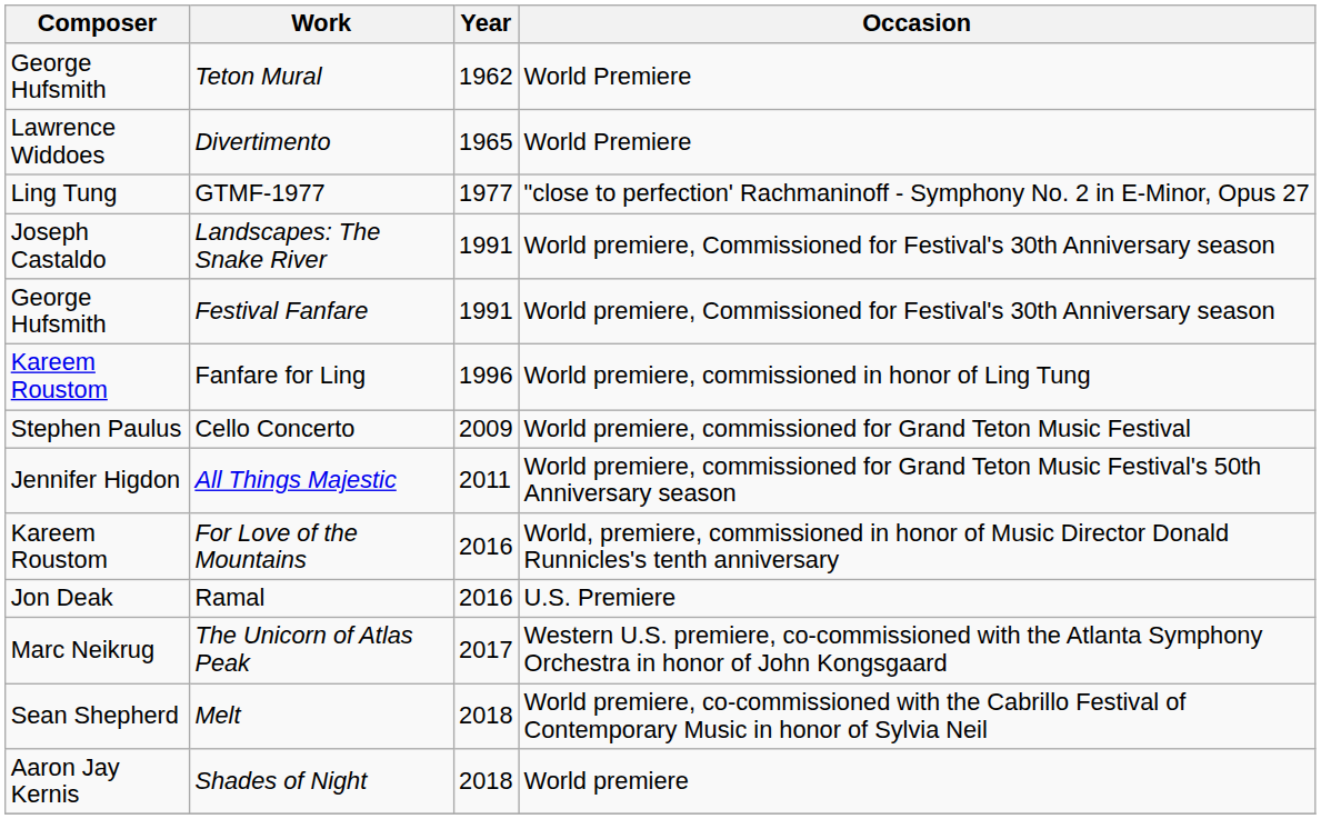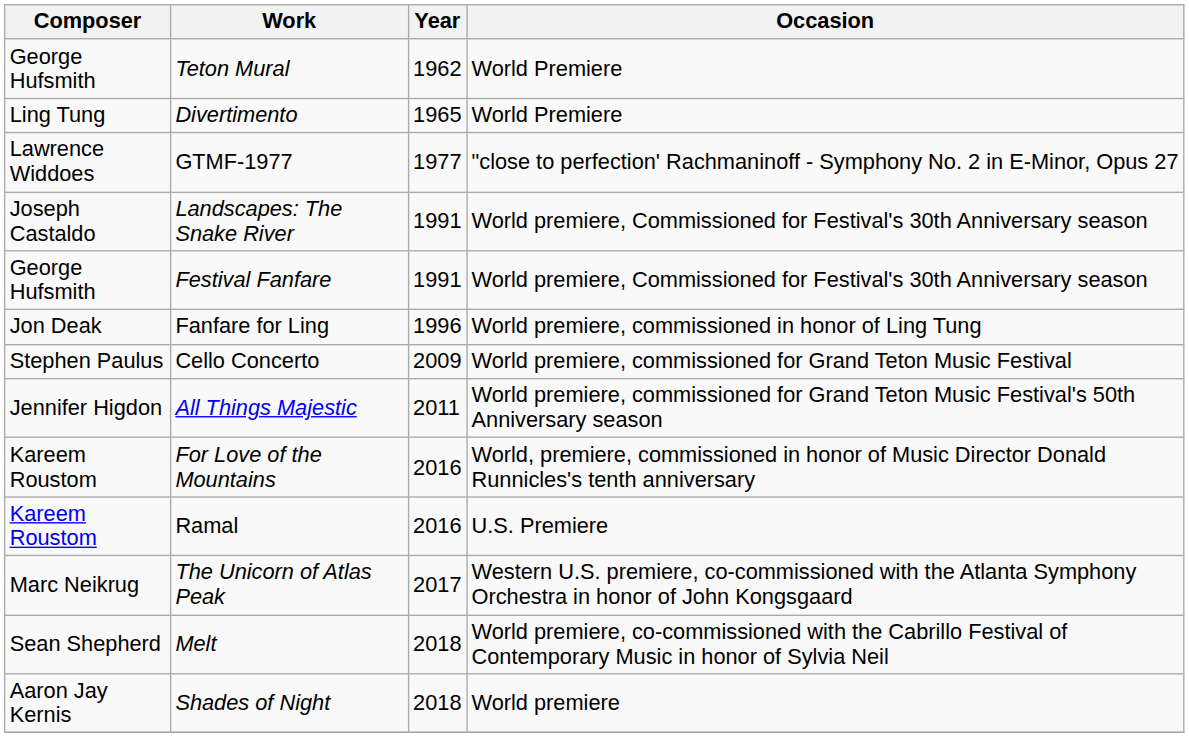Divertimento | Composer: Lawrence Widdoes -> Ling Tung
GTMF-1977 | Composer: Ling Tung -> Lawrence Widdoes
Fanfare for Ling | Composer: Kareem Roustom -> Jon Deak
Ramal | Composer: Jon Deak -> Kareem Roustom
